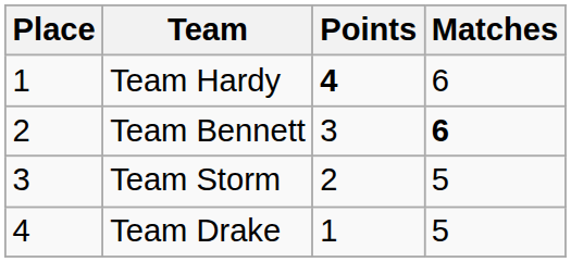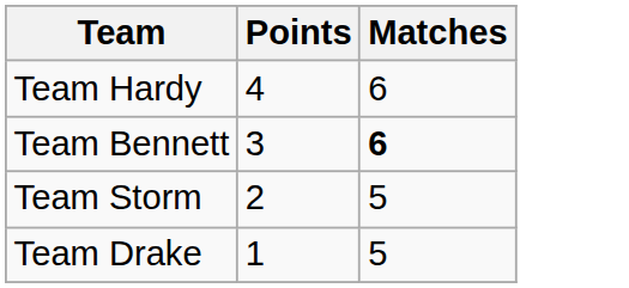- column: Place | 1 | 2 | 3 | 4
Team Hardy | Points: bold -> normal
